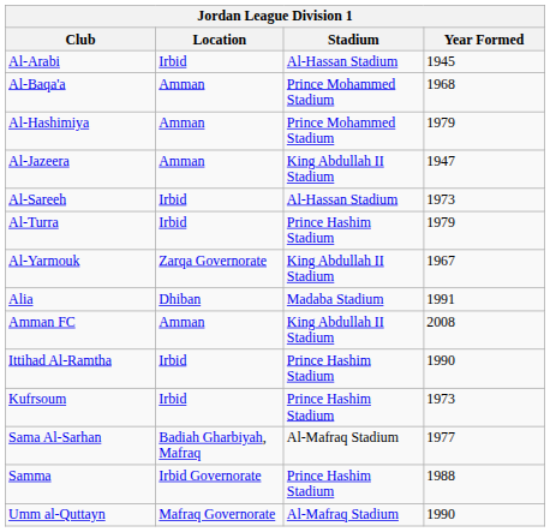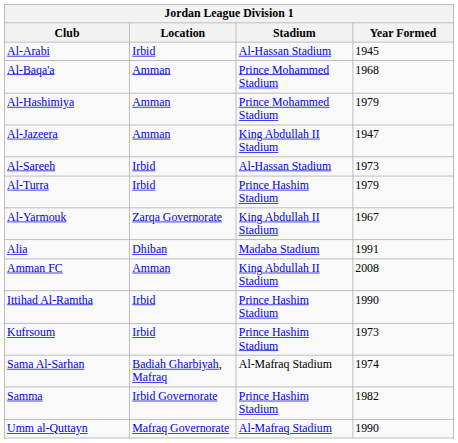Sama Al-Sarhan | Year Formed: 1977 -> 1974
Samma | Year Formed: 1988 -> 1982
